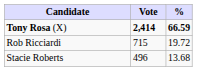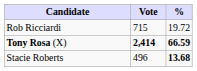rows swapped: Tony Rosa (X) <-> Rob Ricciardi
Stacie Roberts | %: normal -> bold
